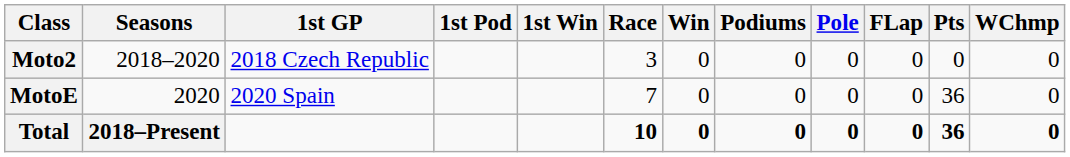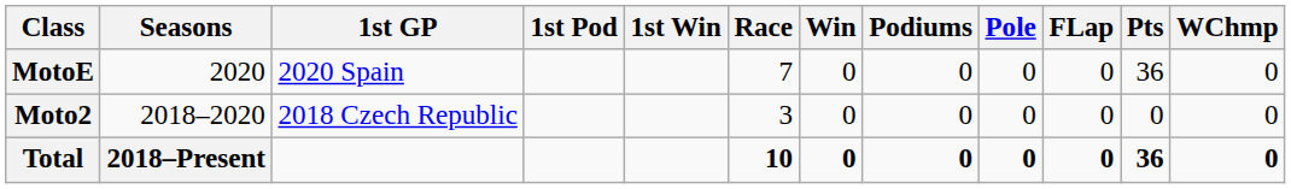rows swapped: Moto2 <-> MotoE
